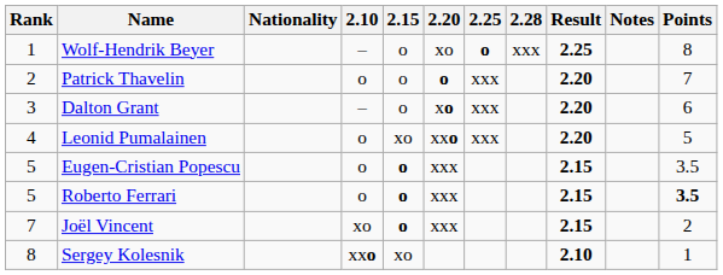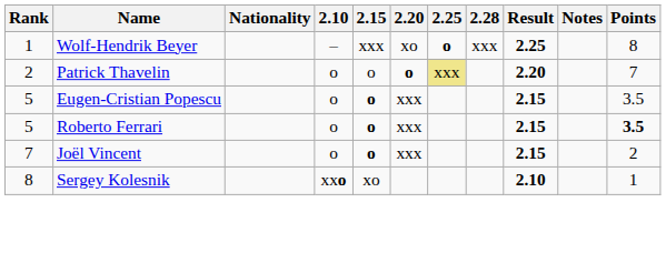Wolf-Hendrik Beyer | 2.15: o -> xxx
Patrick Thavelin | 2.25: no background -> khaki background
- row: 3 | Dalton Grant | – | o | xo | xxx | 2.20 | 6
- row: 4 | Leonid Pumalainen | o | xo | xxo | xxx | 2.20 | 5
Joël Vincent | 2.10: xo -> o
